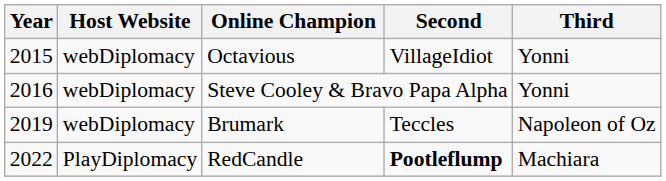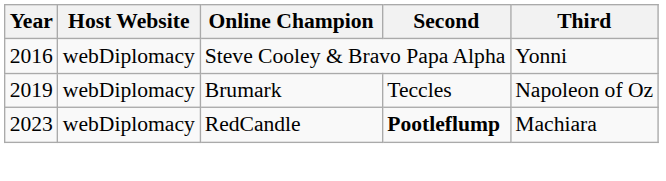- row: 2015 | webDiplomacy | Octavious | VillageIdiot | Yonni
RedCandle | Year: 2022 -> 2023
RedCandle | Host Website: PlayDiplomacy -> webDiplomacy
